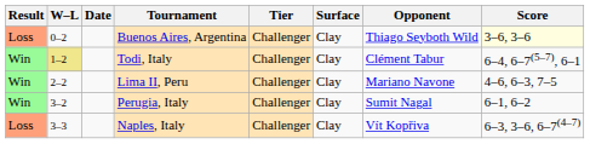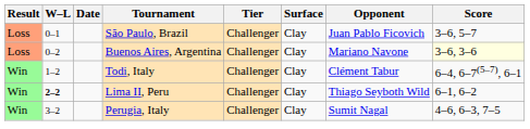+ row: Loss | 0–1 | São Paulo, Brazil | Challenger | Clay | Juan Pablo Ficovich | 3–6, 5–7
Buenos Aires, Argentina | Opponent: Thiago Seyboth Wild -> Mariano Navone
Todi, Italy | W–L: khaki background -> no background
Lima II, Peru | W–L: normal -> bold
Lima II, Peru | Opponent: Mariano Navone -> Thiago Seyboth Wild
Lima II, Peru | Score: 4–6, 6–3, 7–5 -> 6–1, 6–2
Perugia, Italy | Score: 6–1, 6–2 -> 4–6, 6–3, 7–5
- row: Loss | 3–3 | Naples, Italy | Challenger | Clay | Vít Kopřiva | 6–3, 3–6, 6–7(4–7)
